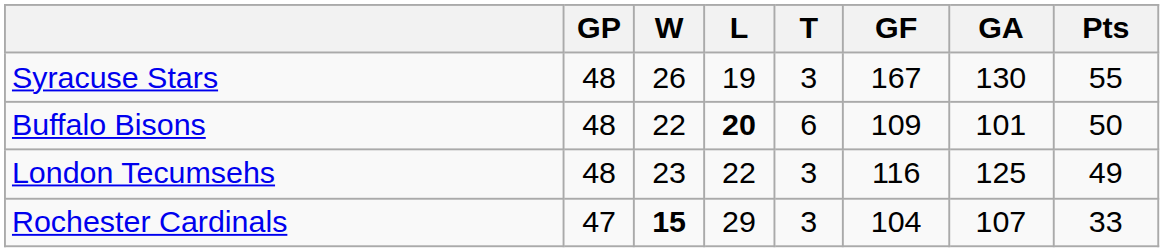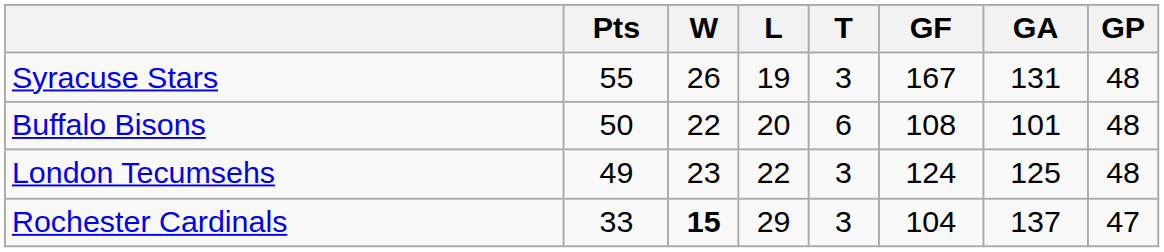columns swapped: GP <-> Pts
Syracuse Stars | GA: 130 -> 131
Buffalo Bisons | L: bold -> normal
Buffalo Bisons | GF: 109 -> 108
London Tecumsehs | GF: 116 -> 124
Rochester Cardinals | GA: 107 -> 137
